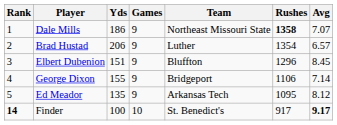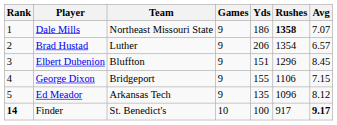columns swapped: Team <-> Yds
George Dixon | Avg: 7.14 -> 7.15
Ed Meador | Rushes: 1095 -> 1096
